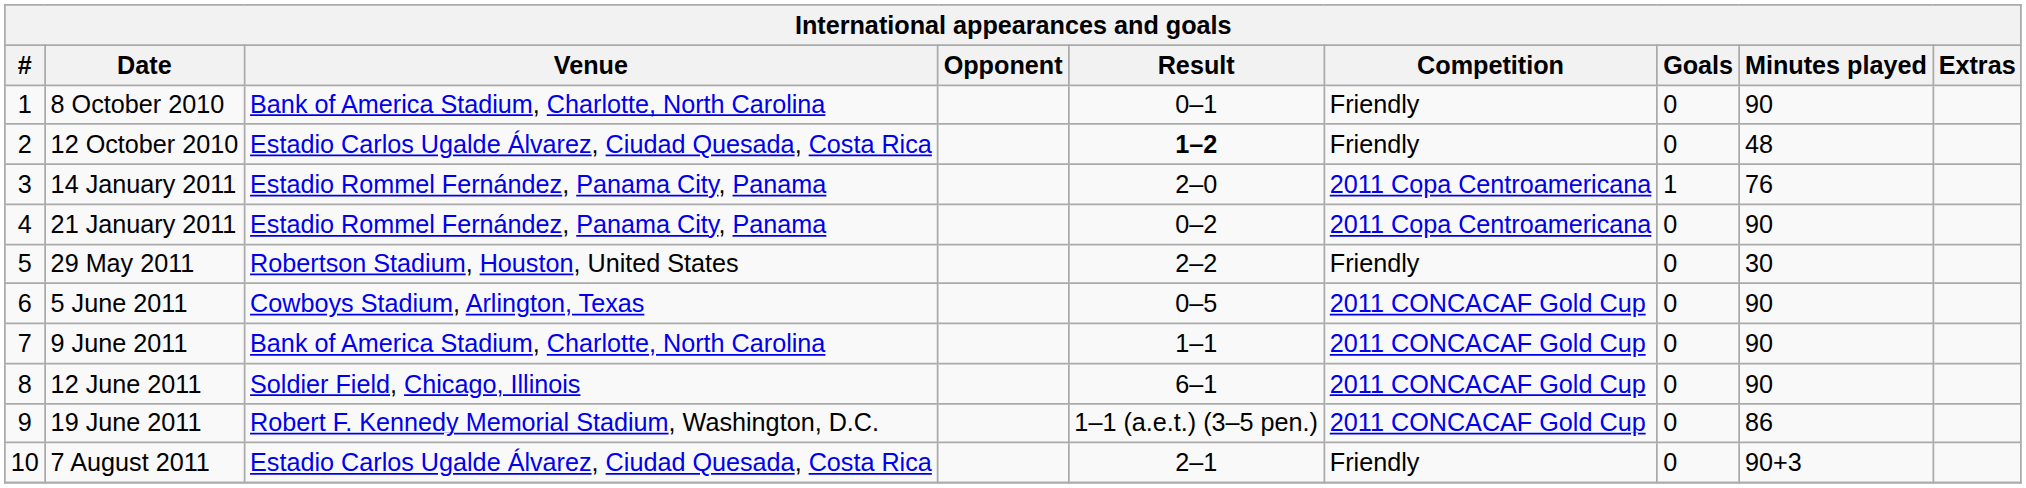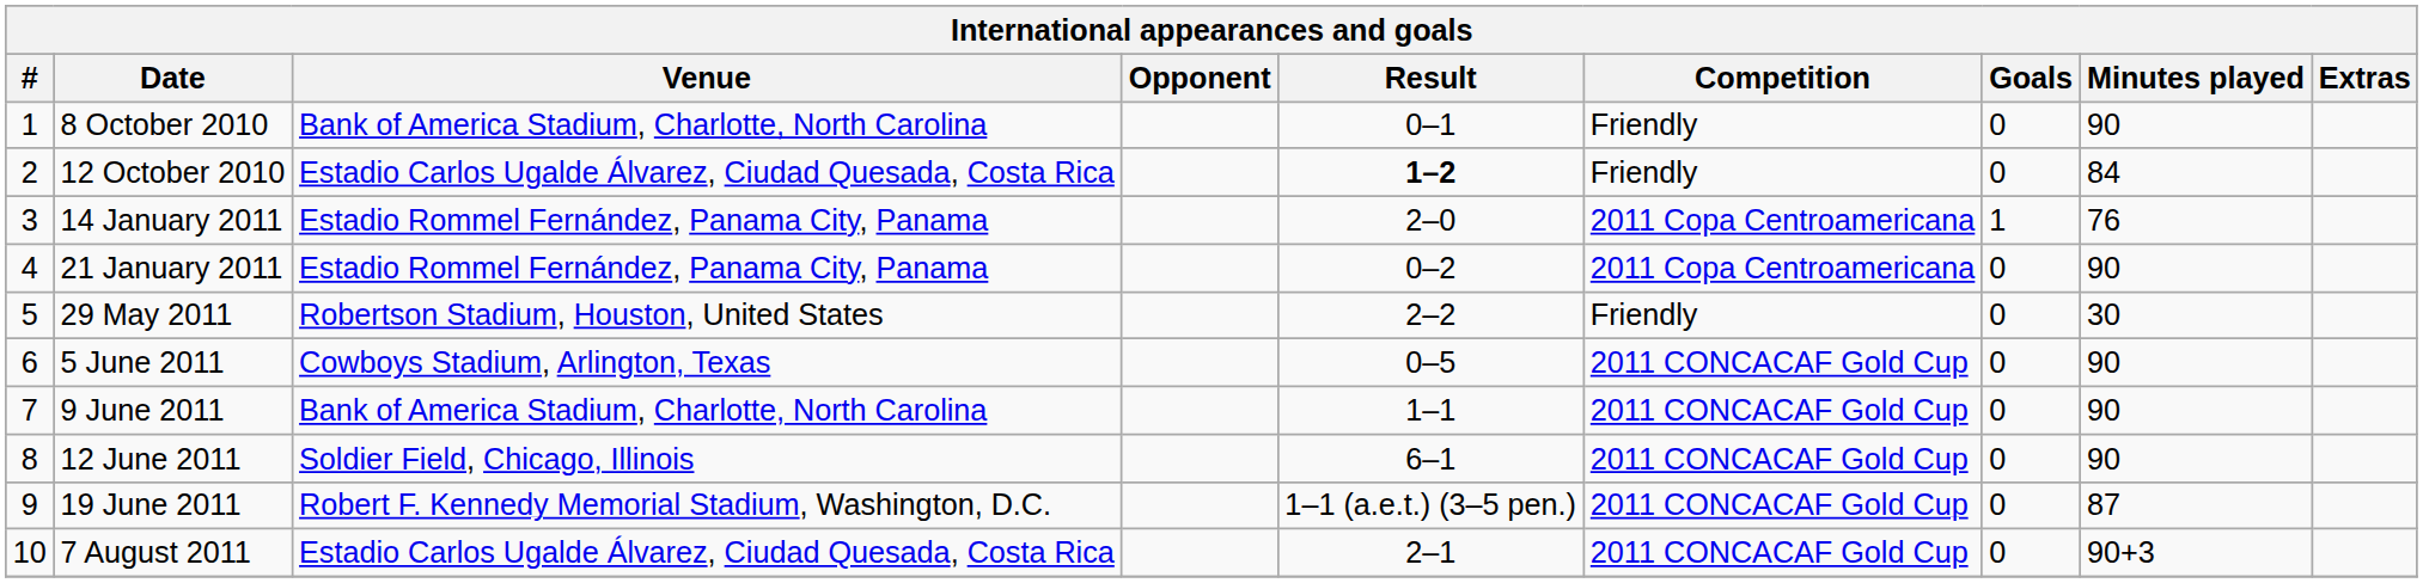12 October 2010 | Minutes played: 48 -> 84
19 June 2011 | Minutes played: 86 -> 87
7 August 2011 | Competition: Friendly -> 2011 CONCACAF Gold Cup
